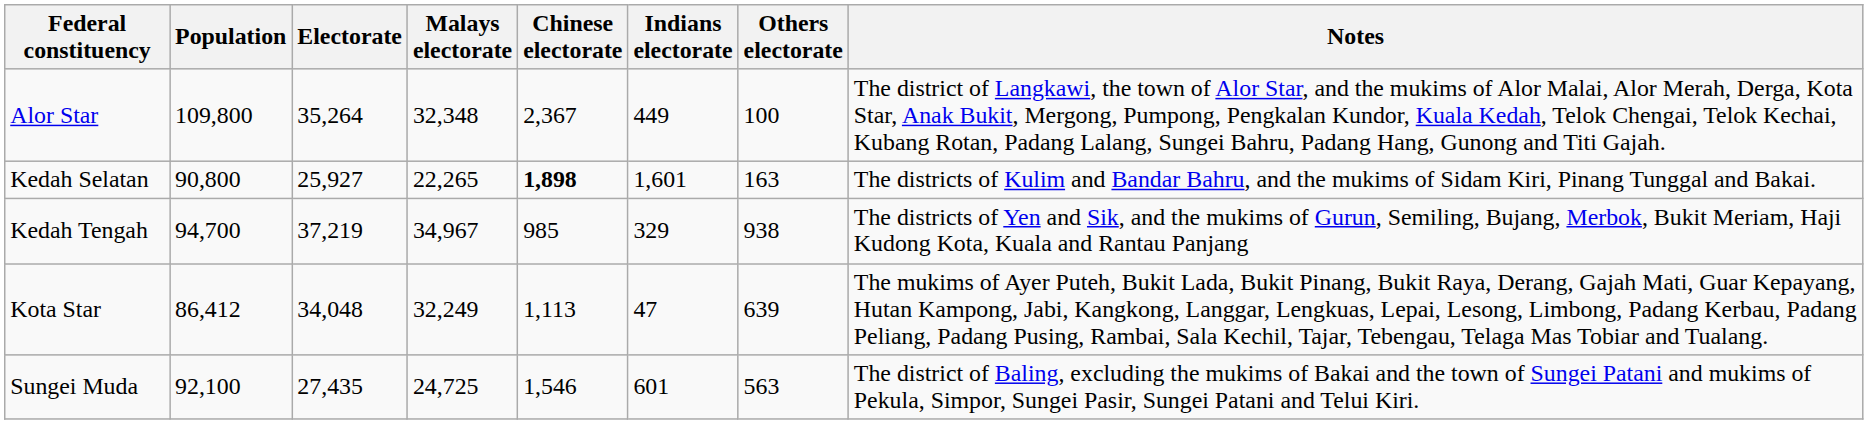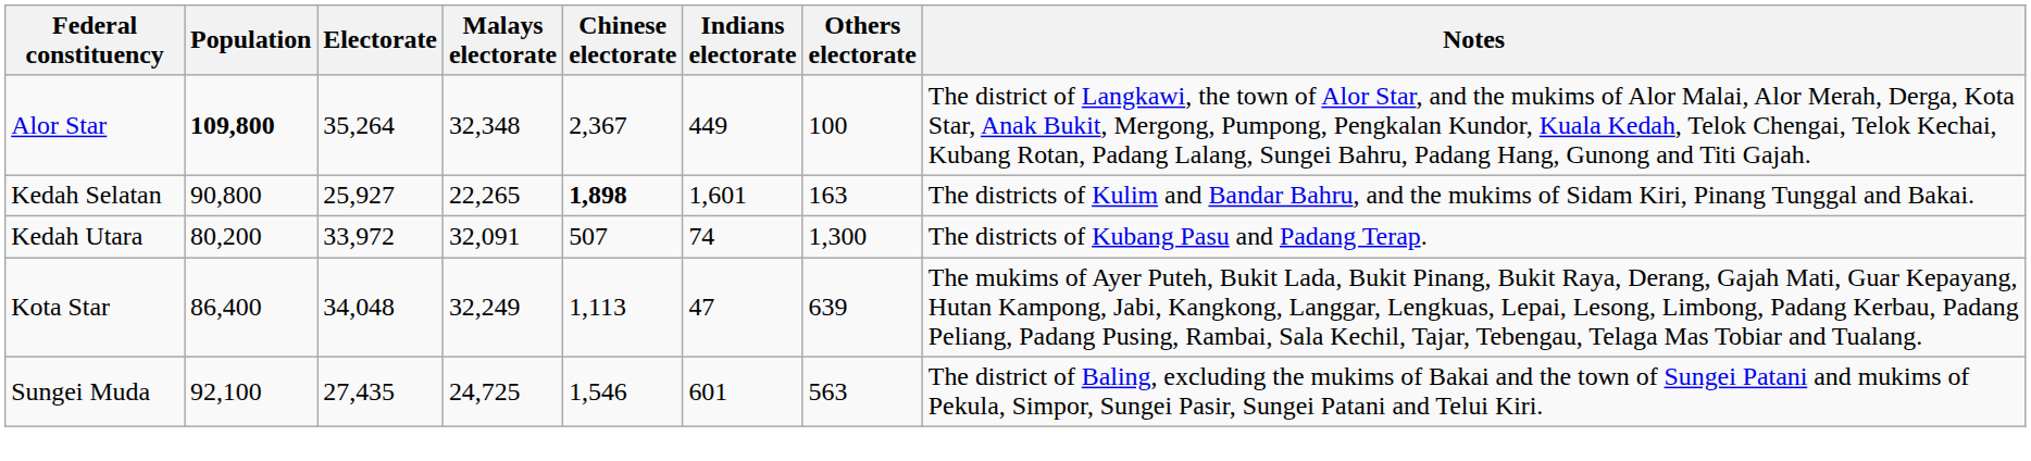Alor Star | Population: normal -> bold
- row: Kedah Tengah | 94,700 | 37,219 | 34,967 | 985 | 329 | 938 | The districts of Yen and Sik, and the mukims of Gurun, Semiling, Bujang, Merbok, Bukit Meriam, Haji Kudong Kota, Kuala and Rantau Panjang
+ row: Kedah Utara | 80,200 | 33,972 | 32,091 | 507 | 74 | 1,300 | The districts of Kubang Pasu and Padang Terap.
Kota Star | Population: 86,412 -> 86,400
